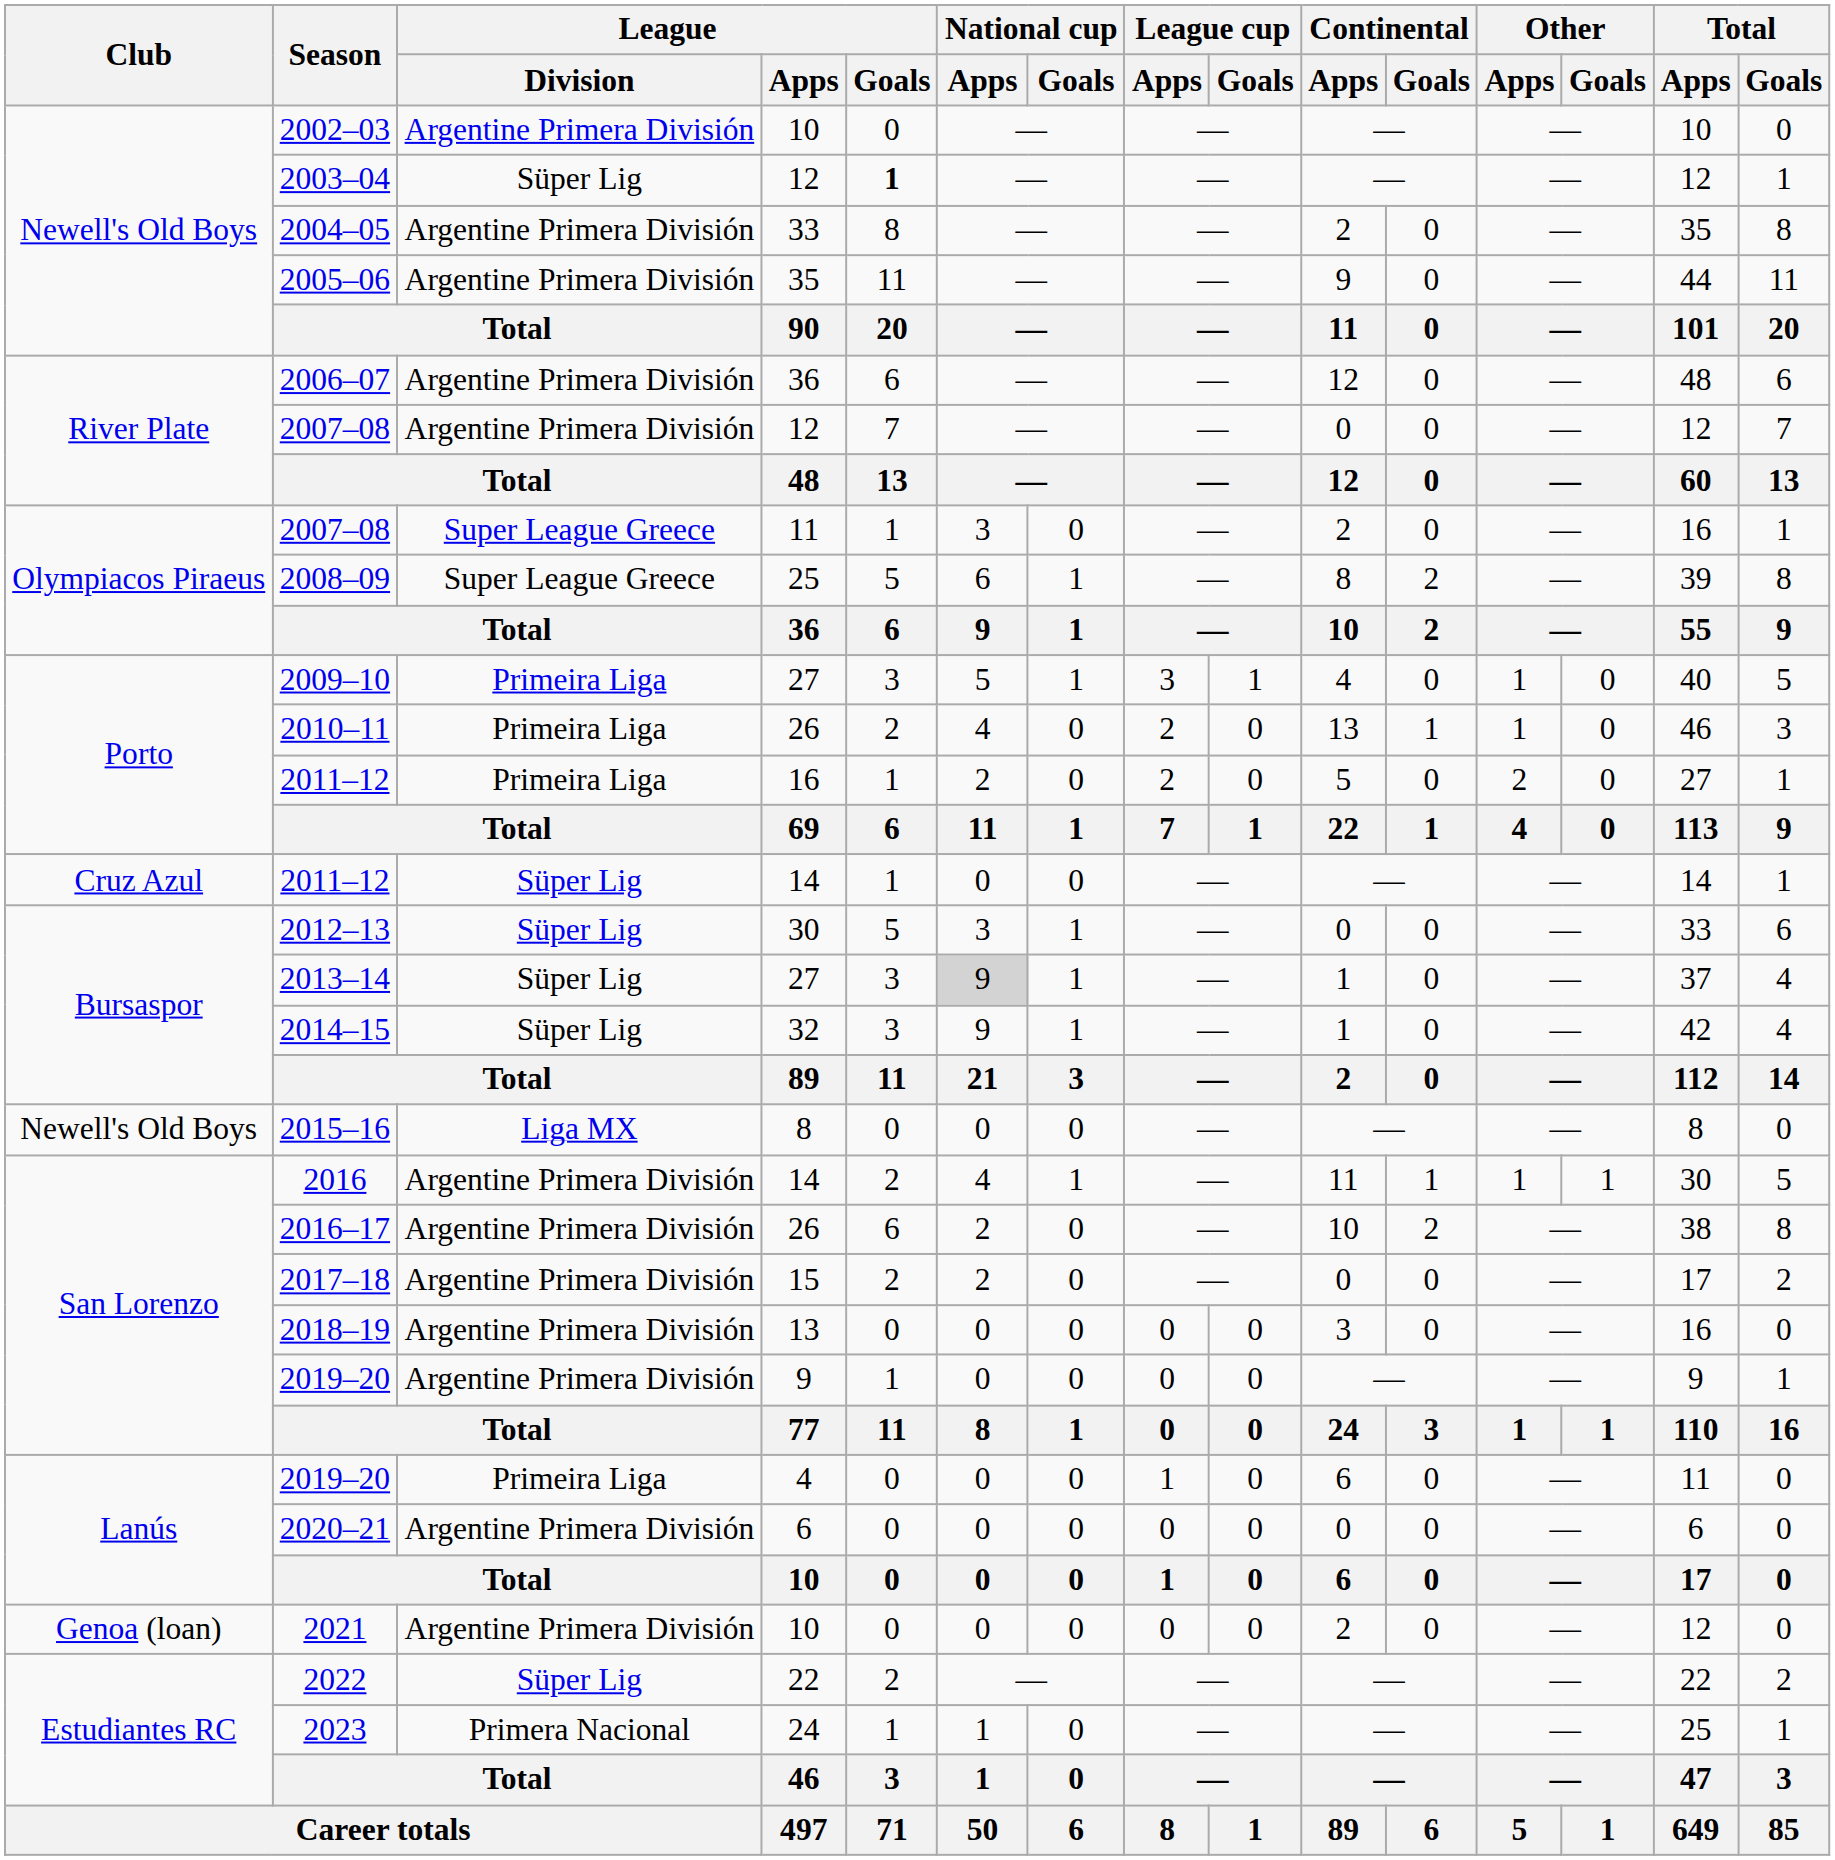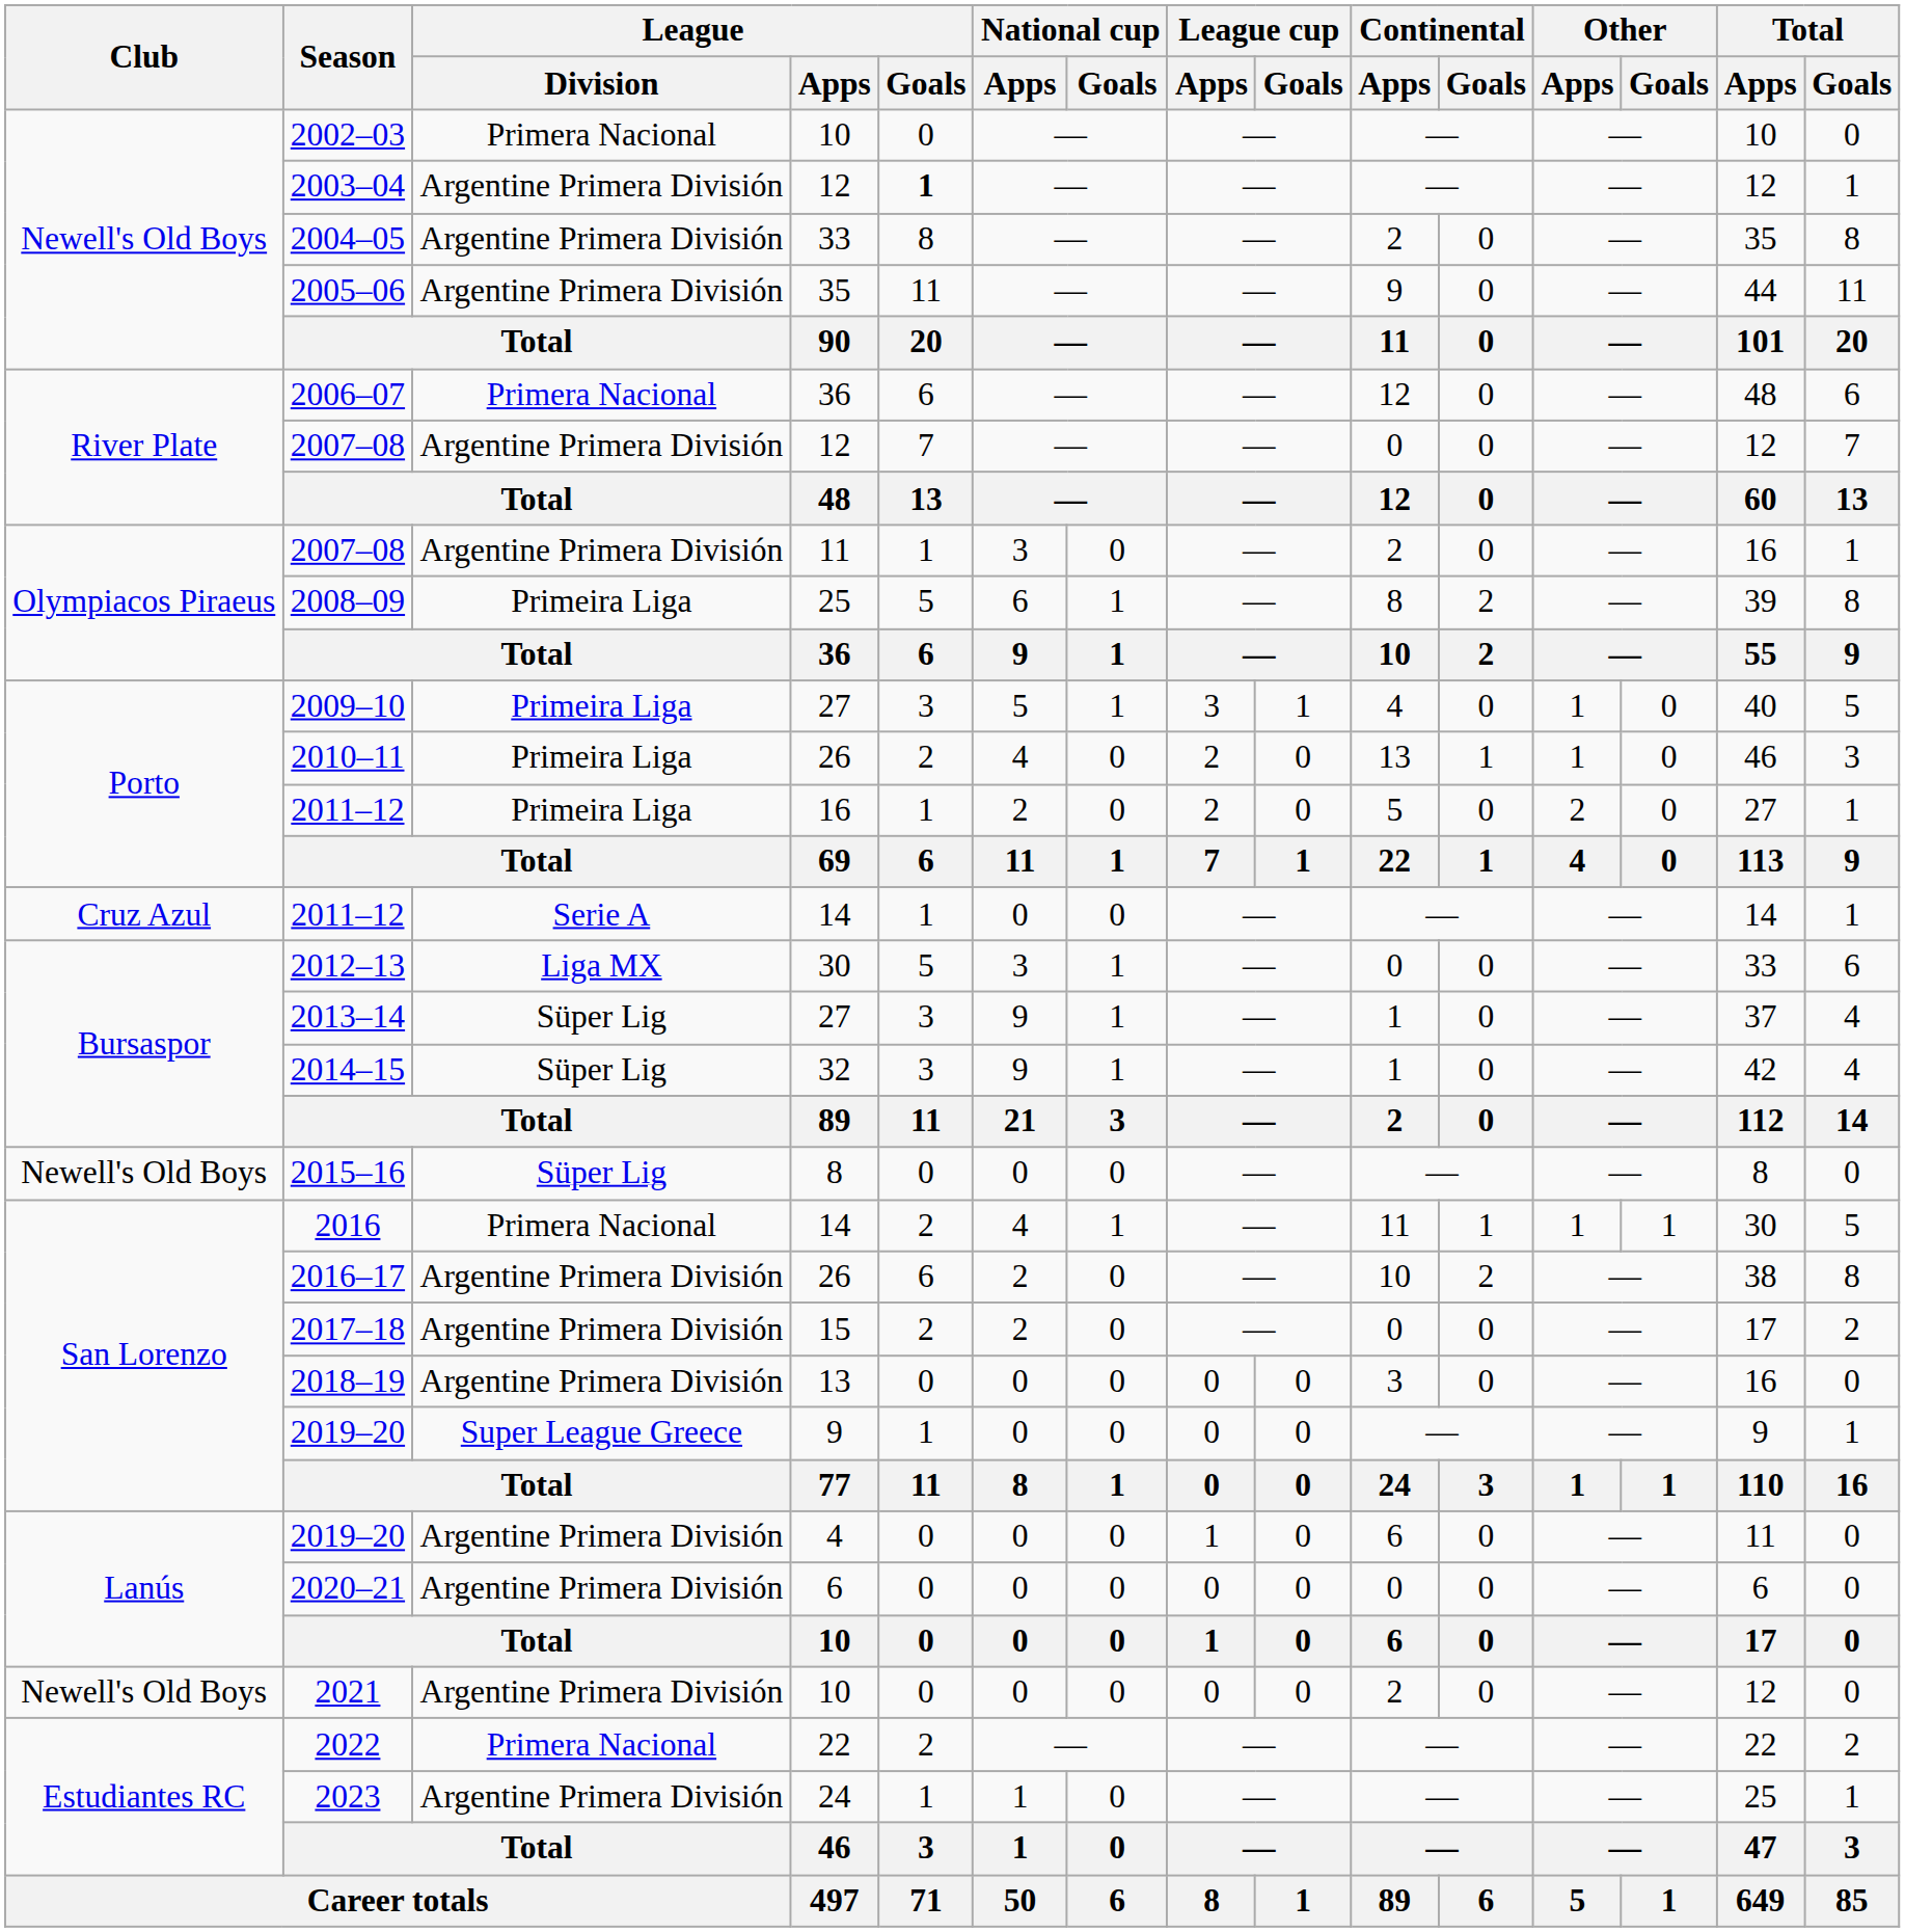2002–03 | League / Division: Argentine Primera División -> Primera Nacional
2003–04 | League / Division: Süper Lig -> Argentine Primera División
2006–07 | League / Division: Argentine Primera División -> Primera Nacional
2007–08 / 11 | League / Division: Super League Greece -> Argentine Primera División
2008–09 | League / Division: Super League Greece -> Primeira Liga
2011–12 / 14 | League / Division: Süper Lig -> Serie A
2012–13 | League / Division: Süper Lig -> Liga MX
2013–14 | National cup / Apps: lightgrey background -> no background
2015–16 | League / Division: Liga MX -> Süper Lig
2016 | League / Division: Argentine Primera División -> Primera Nacional
2019–20 / 9 | League / Division: Argentine Primera División -> Super League Greece
2019–20 / 4 | League / Division: Primeira Liga -> Argentine Primera División
2021 | Club: Genoa (loan) -> Newell's Old Boys
2022 | League / Division: Süper Lig -> Primera Nacional
2023 | League / Division: Primera Nacional -> Argentine Primera División
